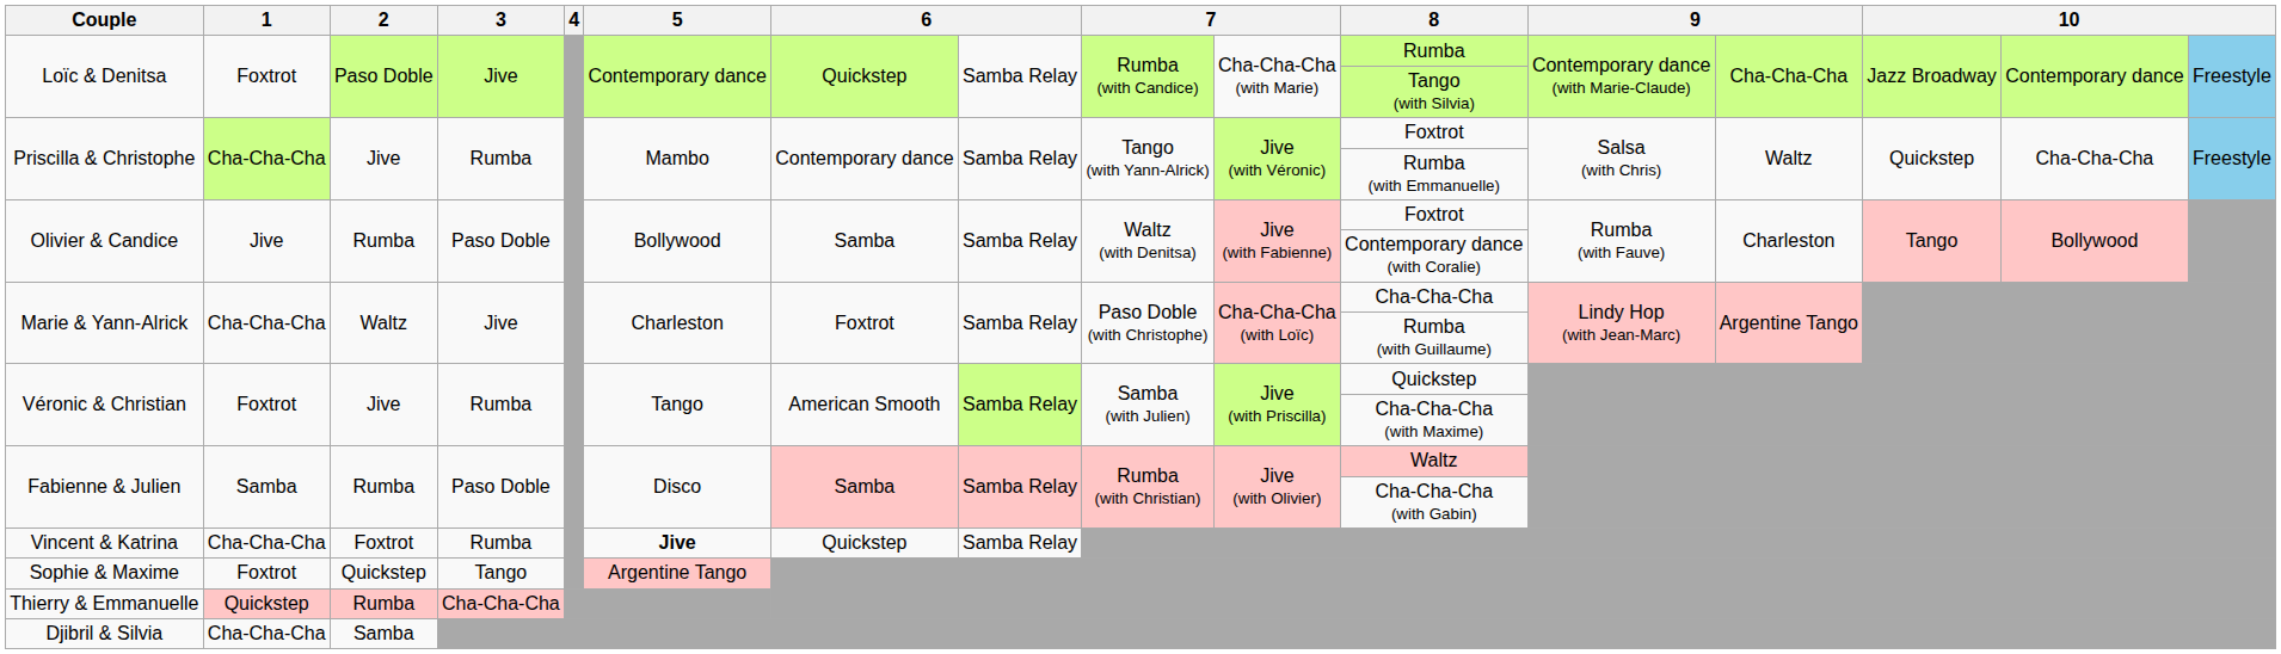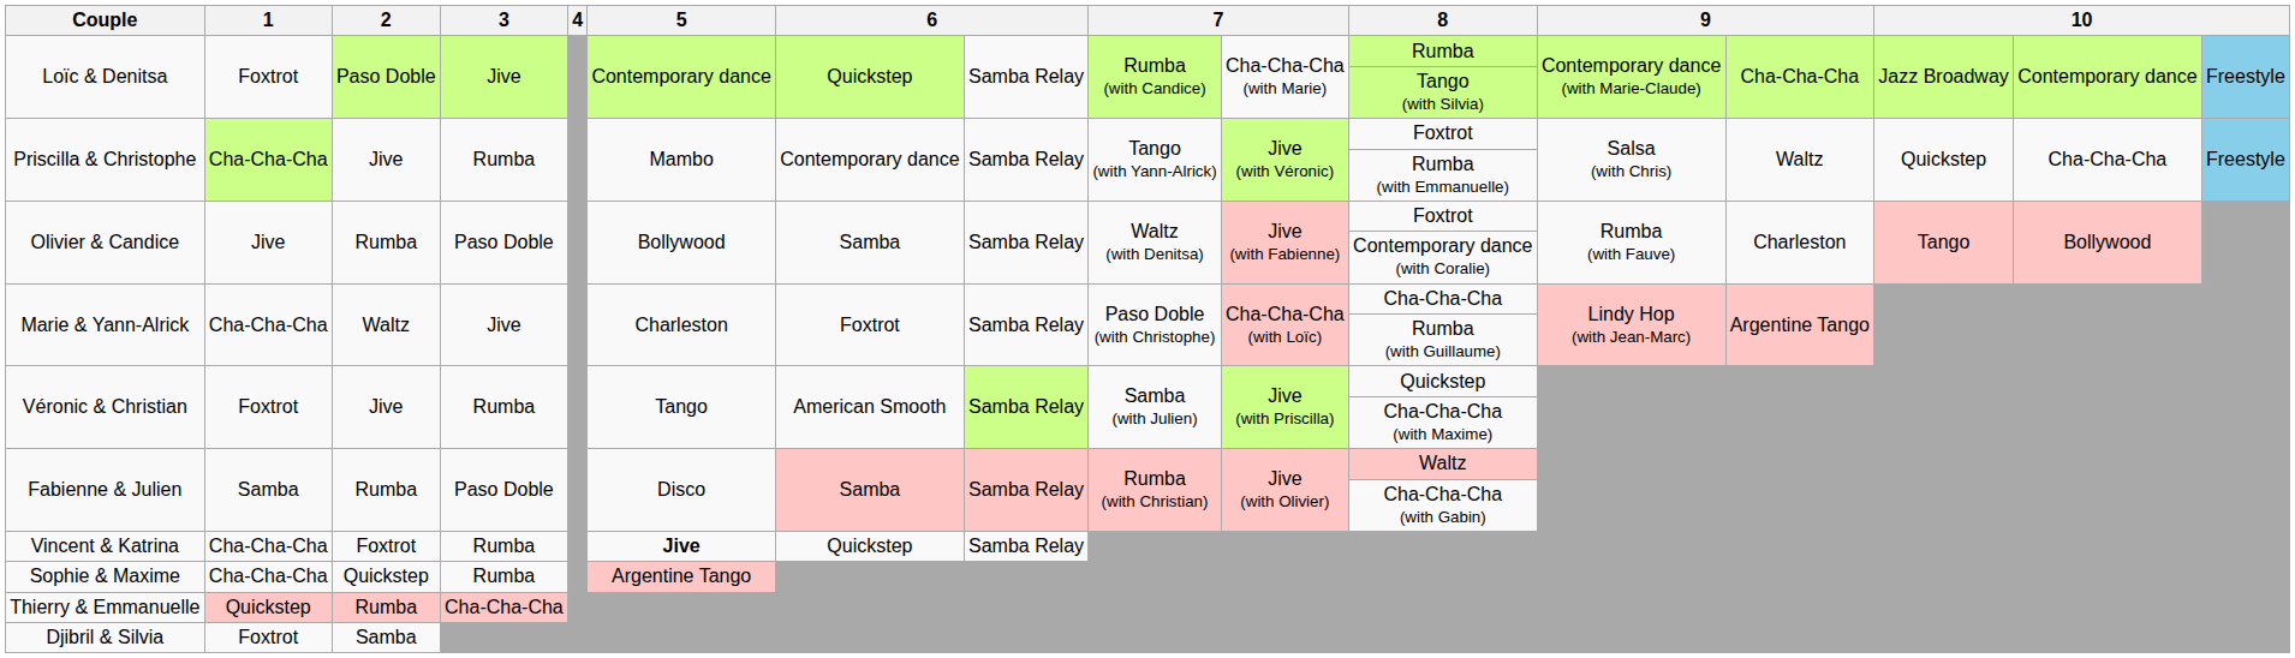Sophie & Maxime | 1: Foxtrot -> Cha-Cha-Cha
Sophie & Maxime | 3: Tango -> Rumba
Djibril & Silvia | 1: Cha-Cha-Cha -> Foxtrot
